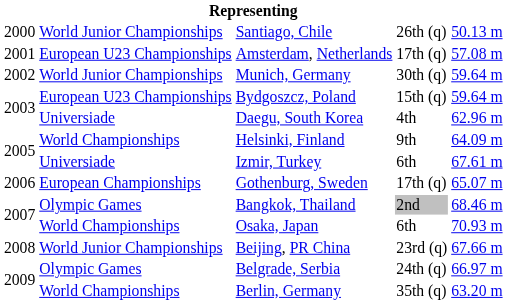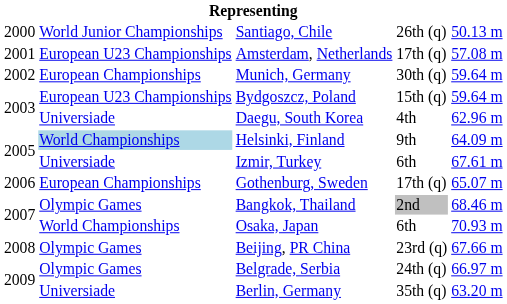Munich, Germany | column 2: World Junior Championships -> European Championships
Helsinki, Finland | column 2: no background -> lightblue background
Beijing, PR China | column 2: World Junior Championships -> Olympic Games
Berlin, Germany | column 2: World Championships -> Universiade
